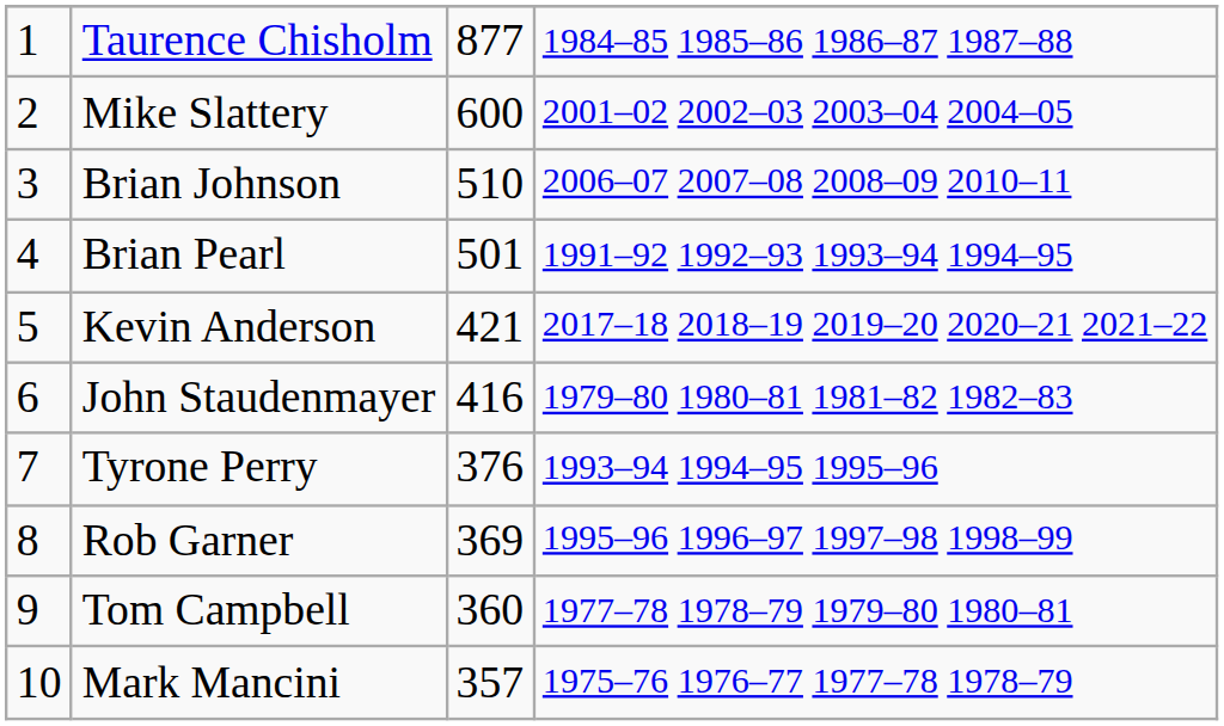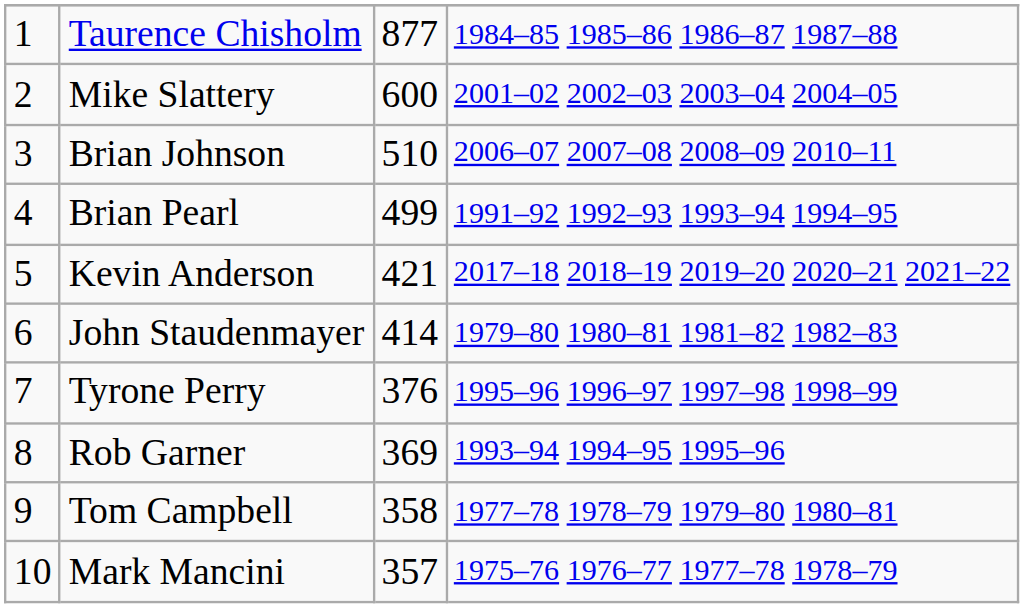Brian Pearl | column 3: 501 -> 499
John Staudenmayer | column 3: 416 -> 414
Tyrone Perry | column 4: 1993–94 1994–95 1995–96 -> 1995–96 1996–97 1997–98 1998–99
Rob Garner | column 4: 1995–96 1996–97 1997–98 1998–99 -> 1993–94 1994–95 1995–96
Tom Campbell | column 3: 360 -> 358
